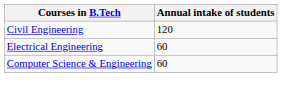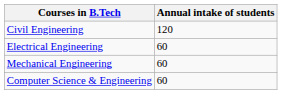+ row: Mechanical Engineering | 60
